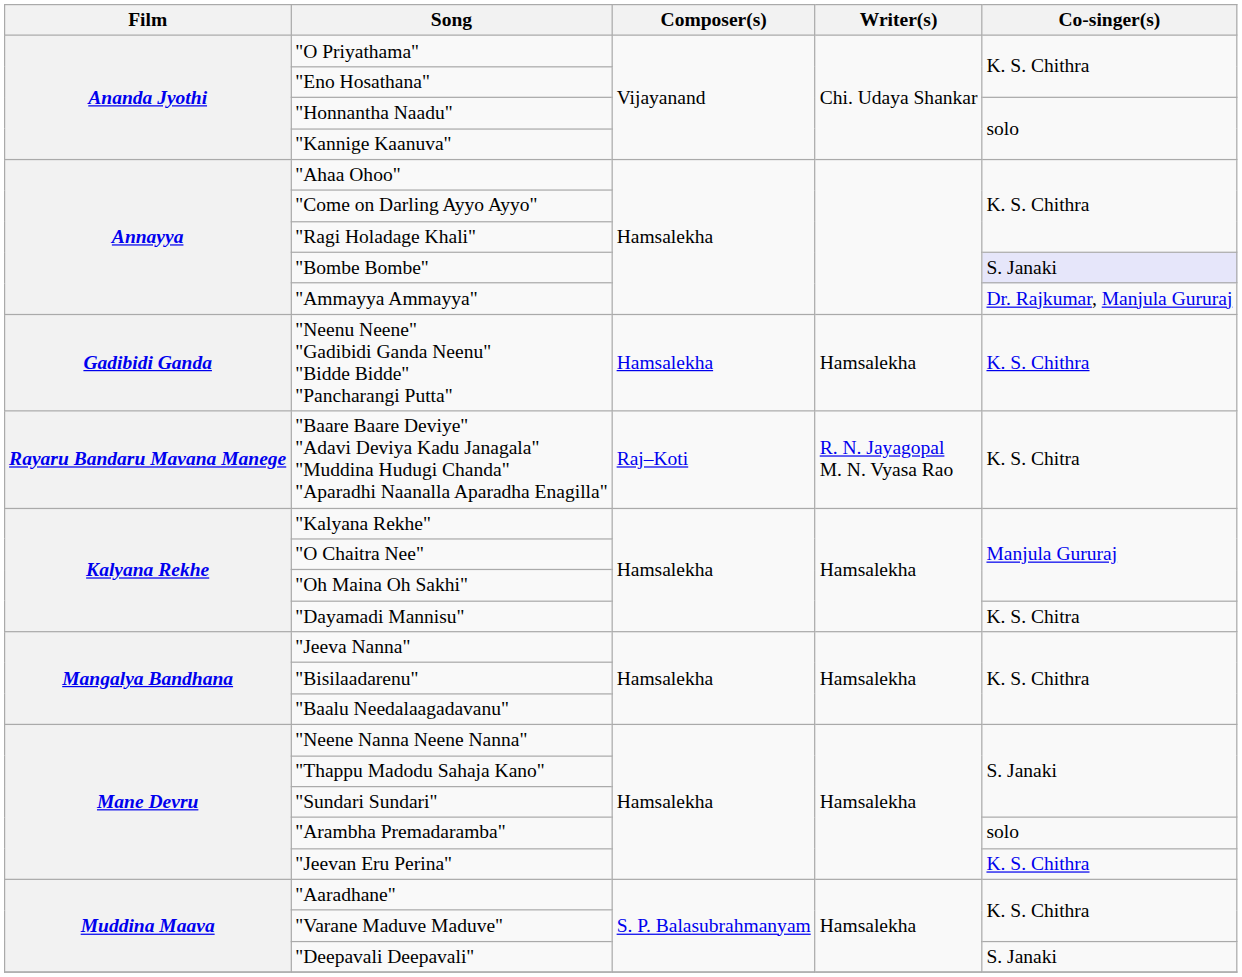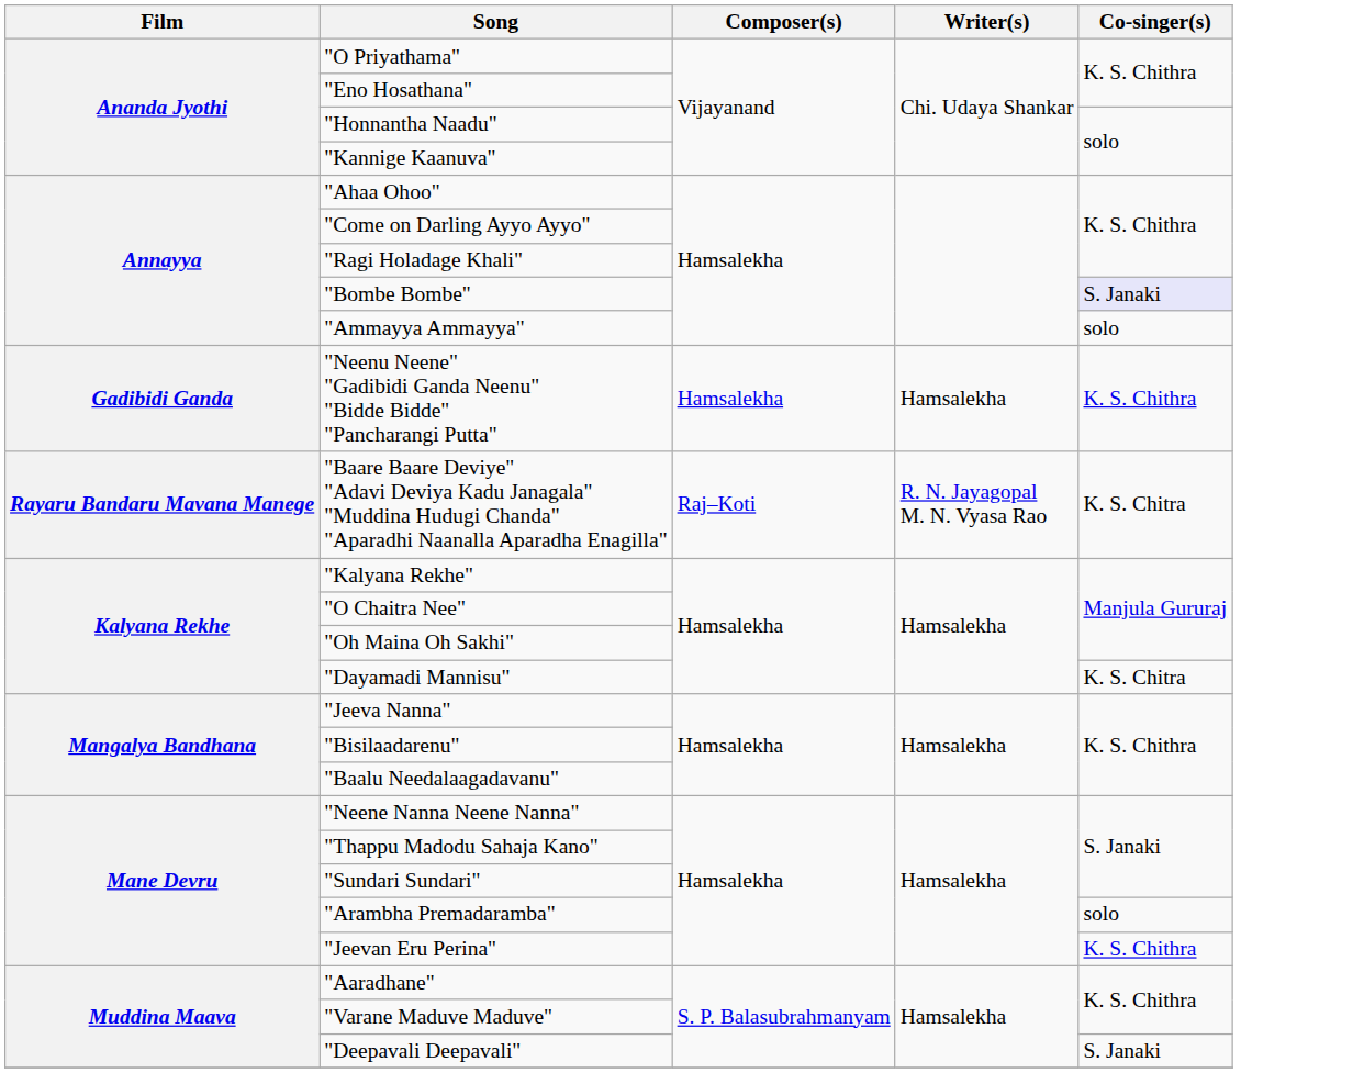"Ammayya Ammayya" | Co-singer(s): Dr. Rajkumar, Manjula Gururaj -> solo
